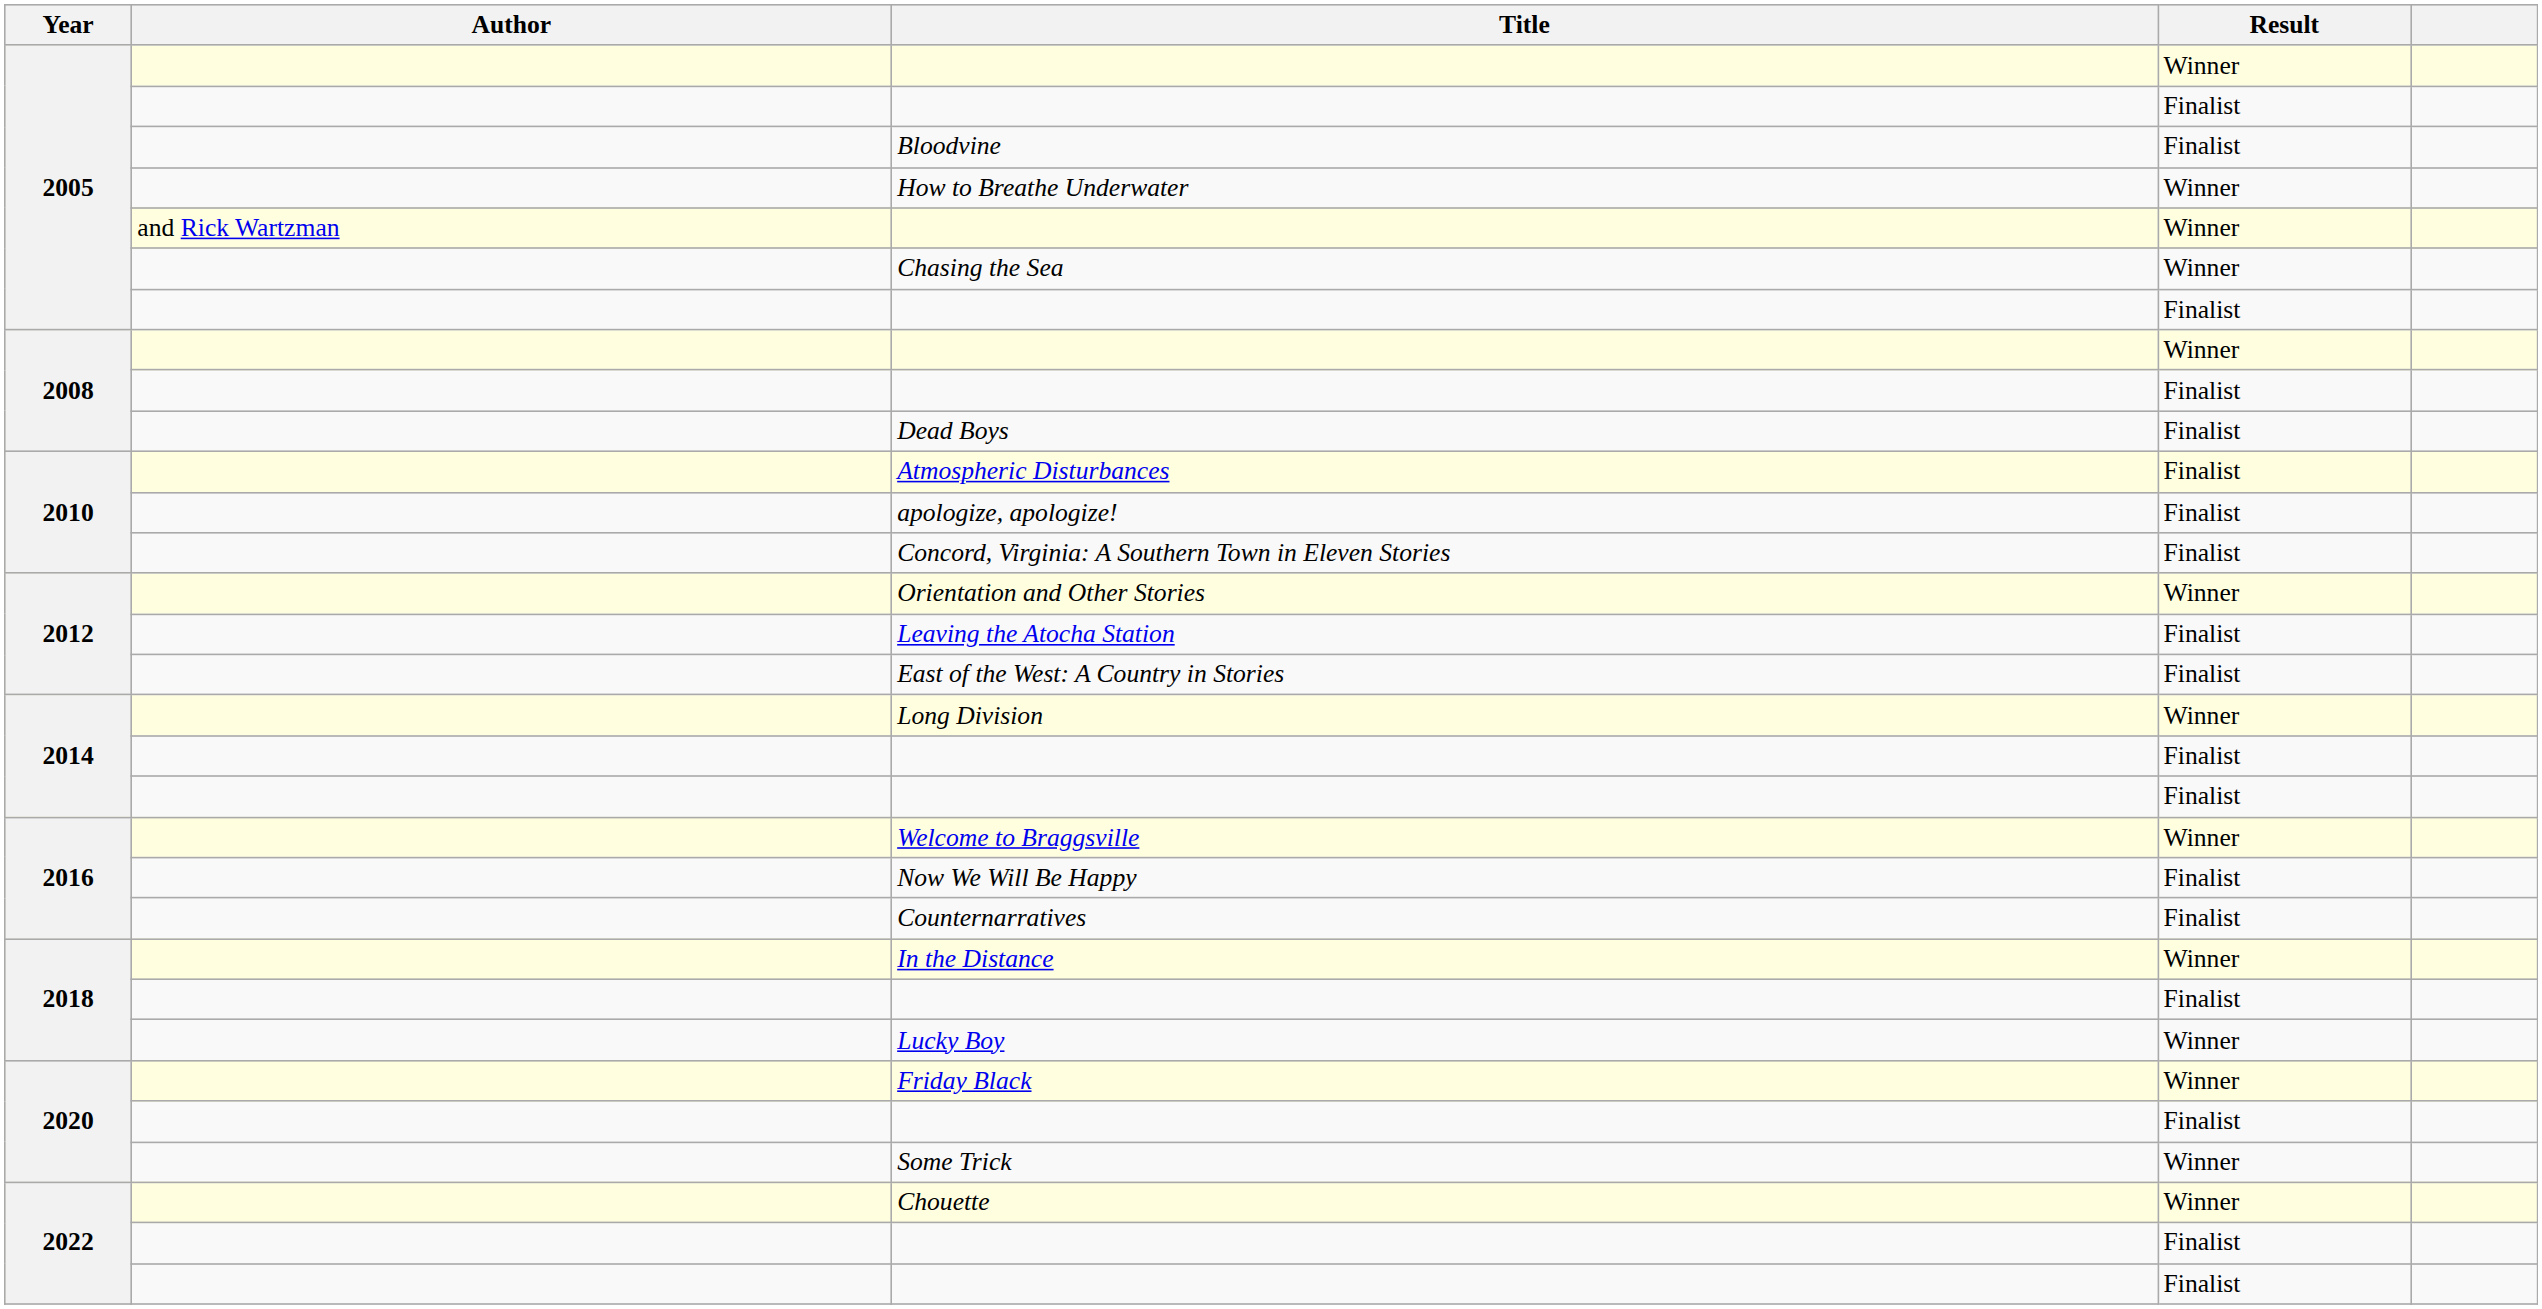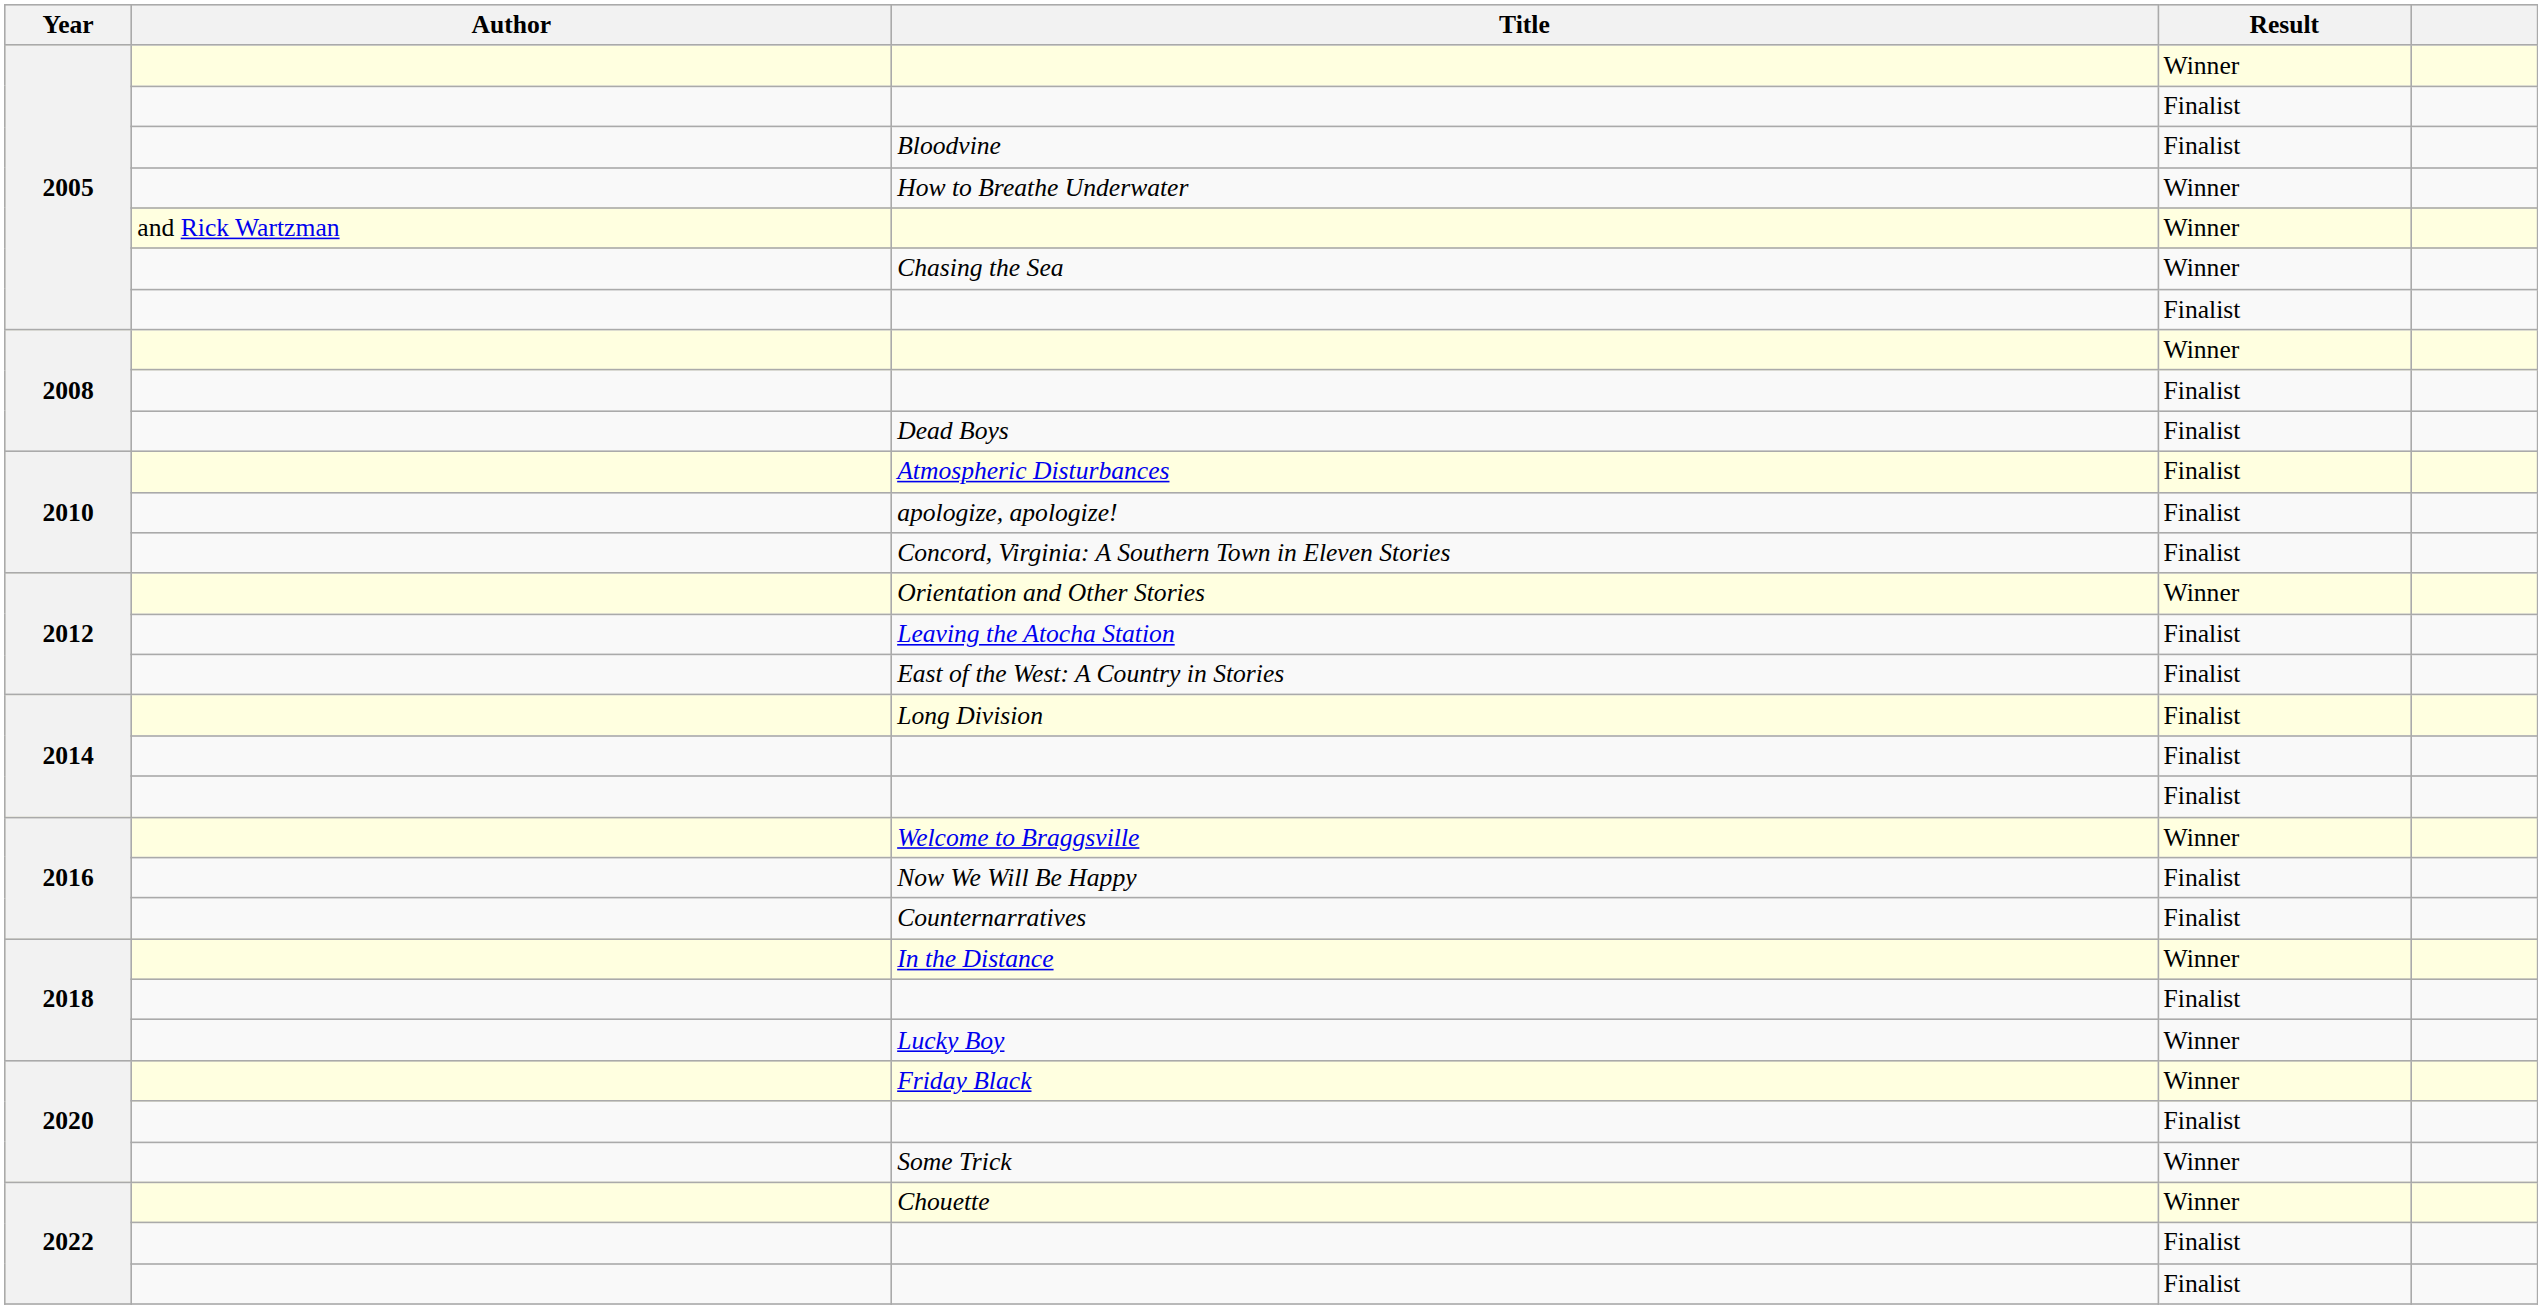Long Division | Result: Winner -> Finalist
